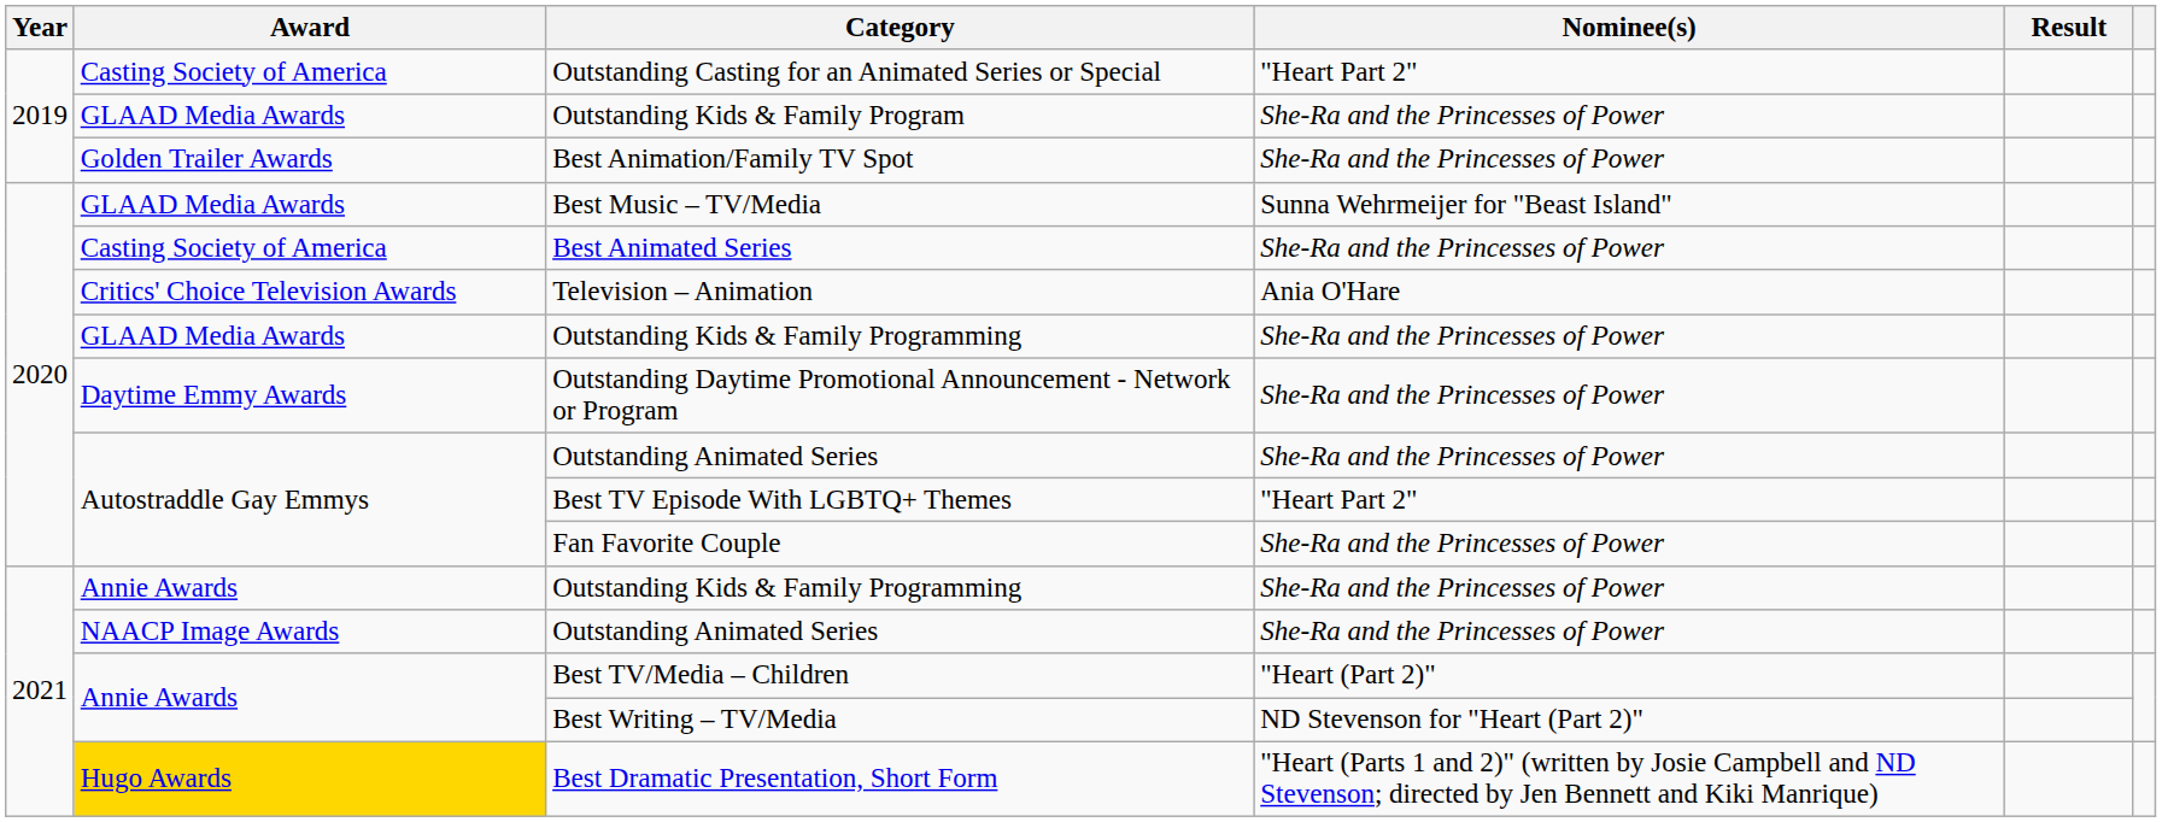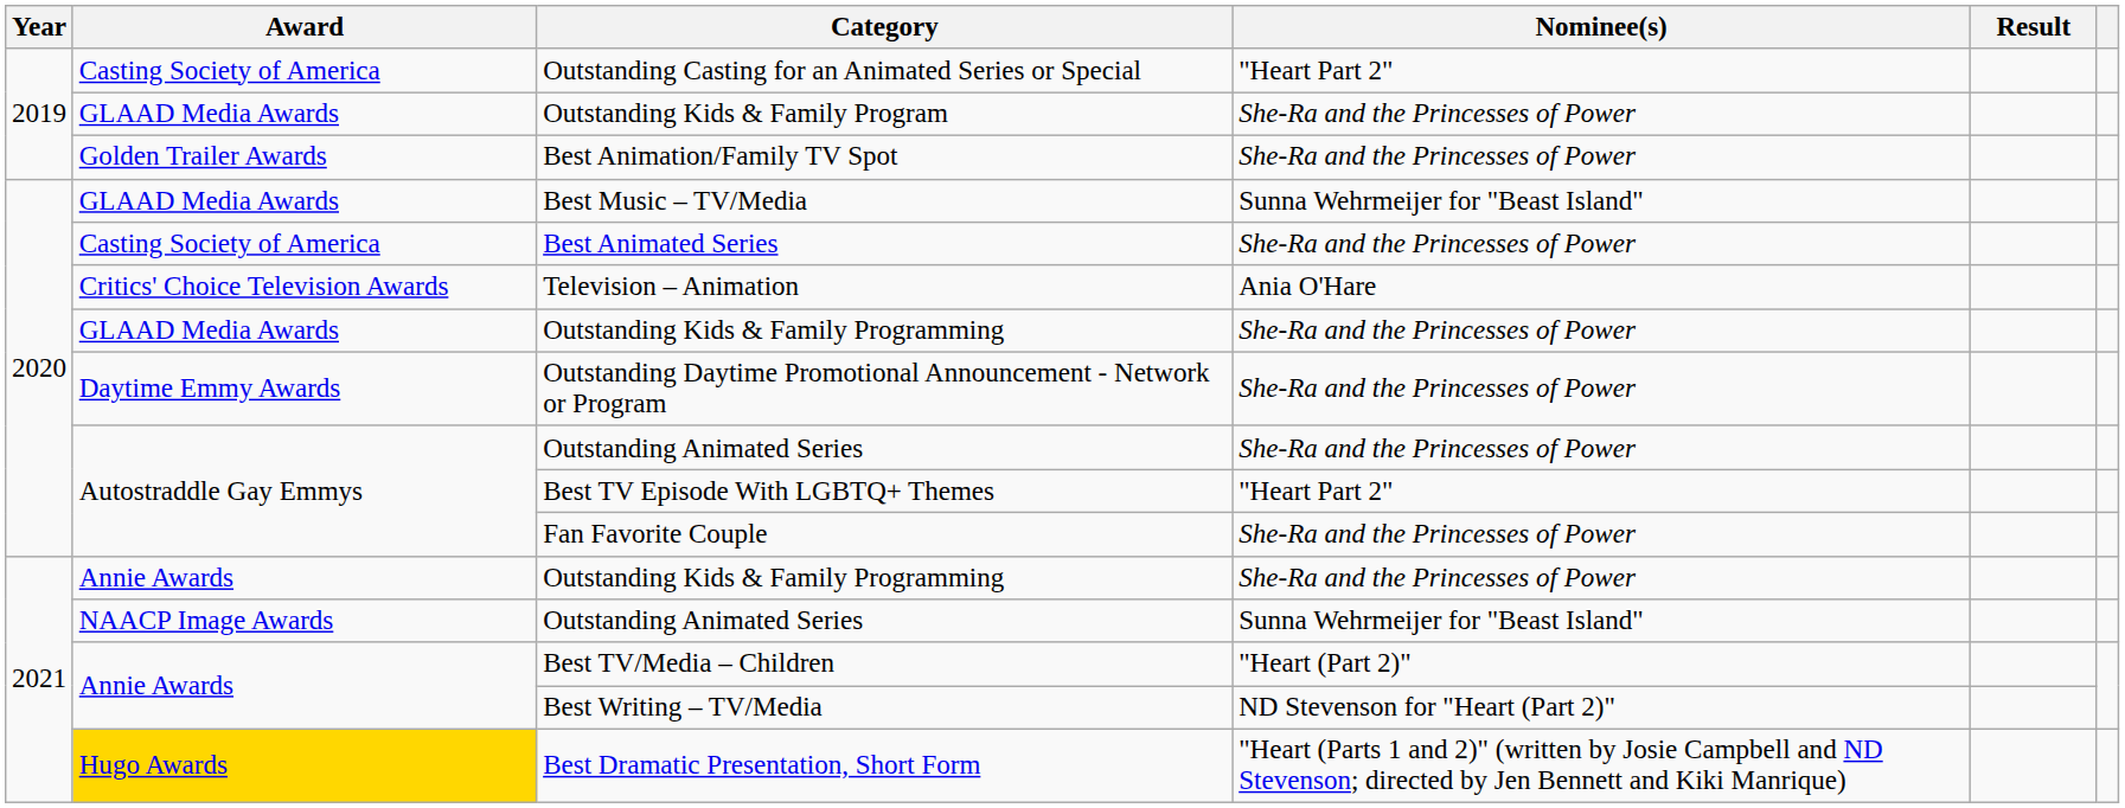2021 / Outstanding Animated Series | Nominee(s): She-Ra and the Princesses of Power -> Sunna Wehrmeijer for "Beast Island"
